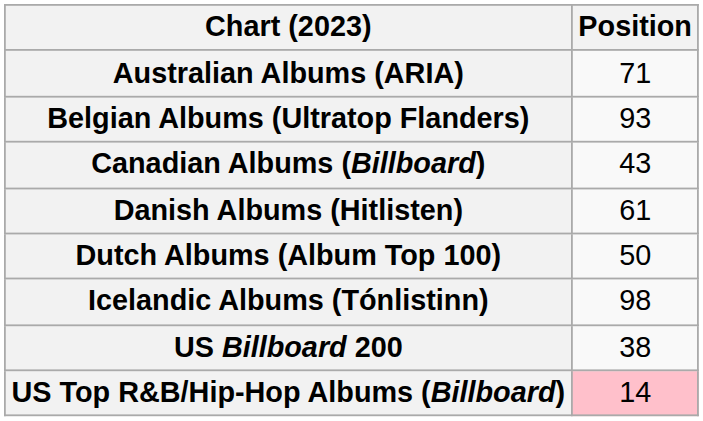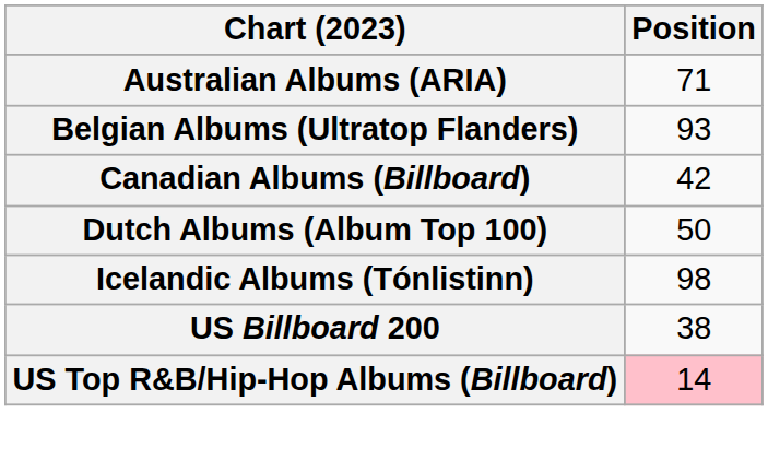Canadian Albums (Billboard) | Position: 43 -> 42
- row: Danish Albums (Hitlisten) | 61
